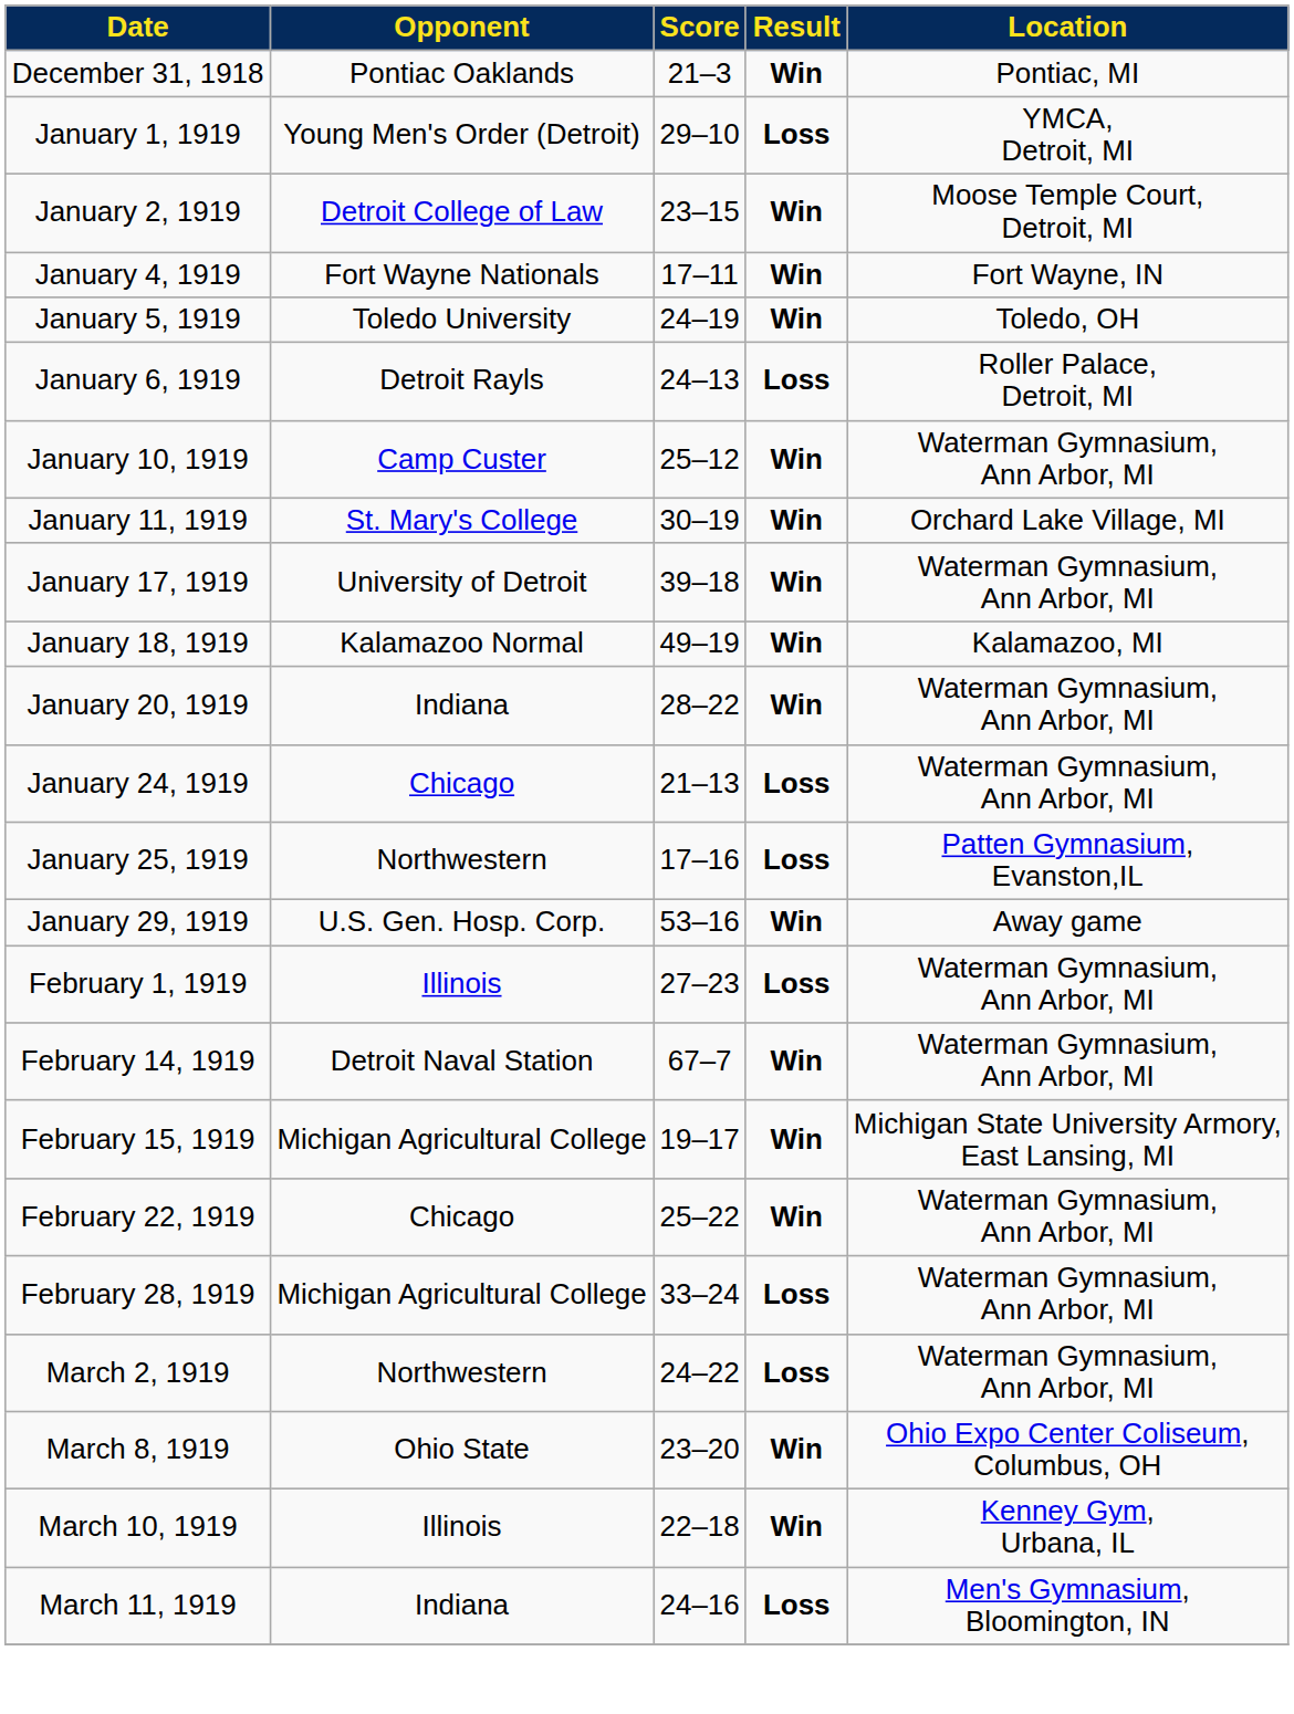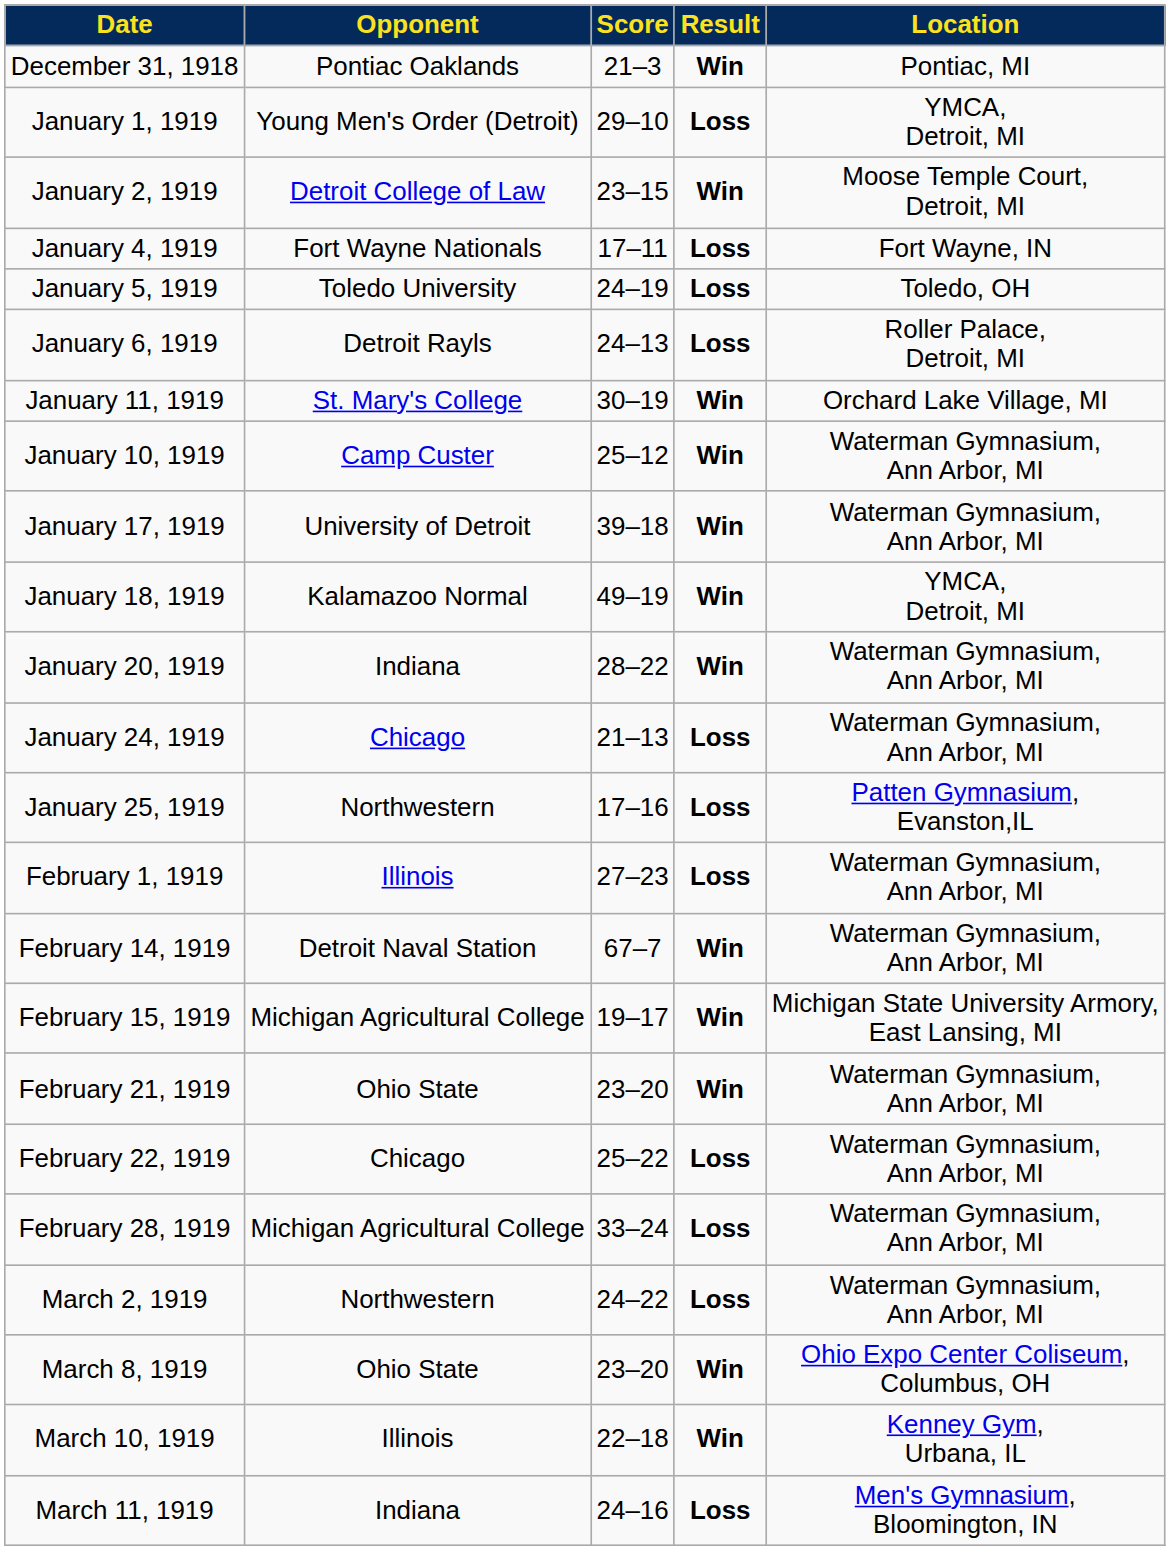January 4, 1919 | Result: Win -> Loss
January 5, 1919 | Result: Win -> Loss
rows swapped: January 10, 1919 <-> January 11, 1919
January 18, 1919 | Location: Kalamazoo, MI -> YMCA, Detroit, MI
- row: January 29, 1919 | U.S. Gen. Hosp. Corp. | 53–16 | Win | Away game
+ row: February 21, 1919 | Ohio State | 23–20 | Win | Waterman Gymnasium, Ann Arbor, MI
February 22, 1919 | Result: Win -> Loss
